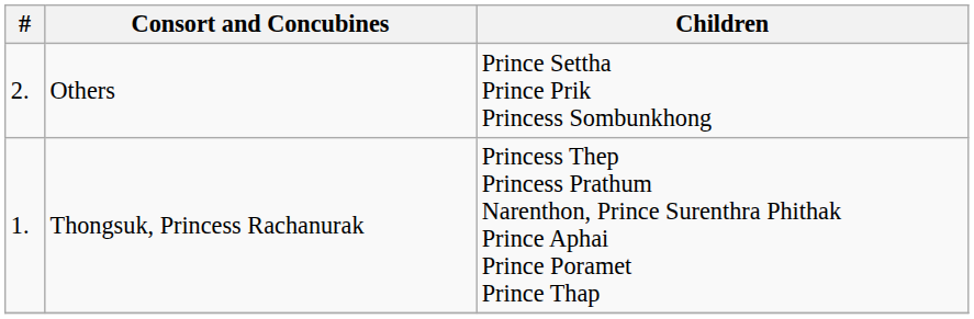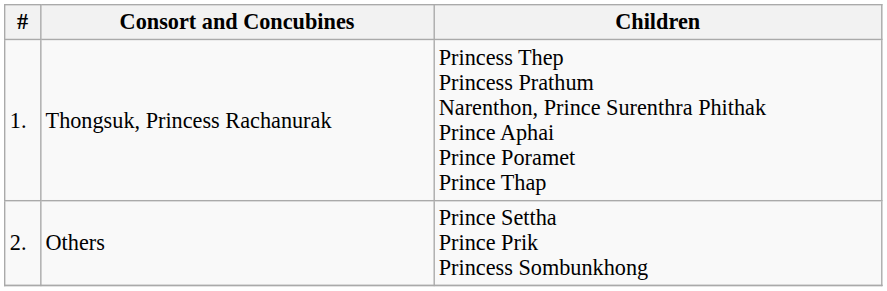rows swapped: Thongsuk, Princess Rachanurak <-> Others
